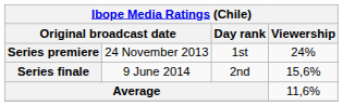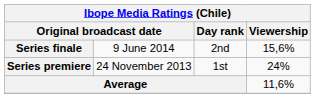rows swapped: Series premiere <-> Series finale
